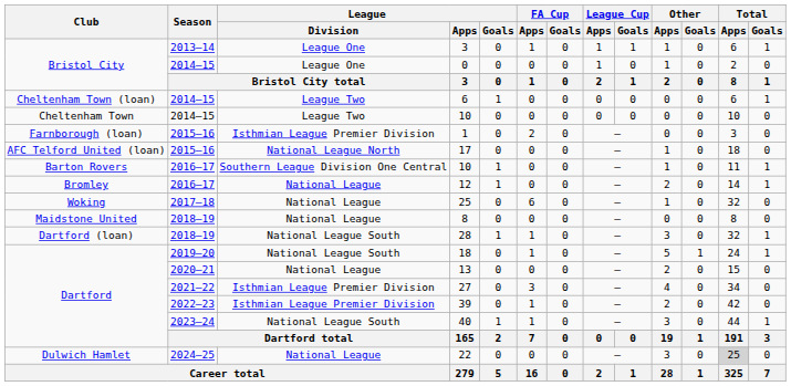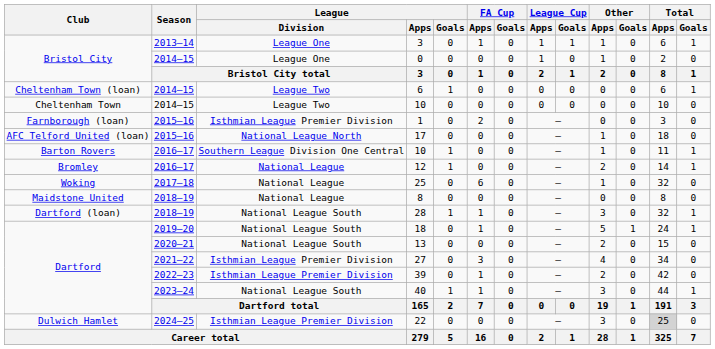13 | League / Division: National League -> National League South
22 | League / Division: National League -> Isthmian League Premier Division
